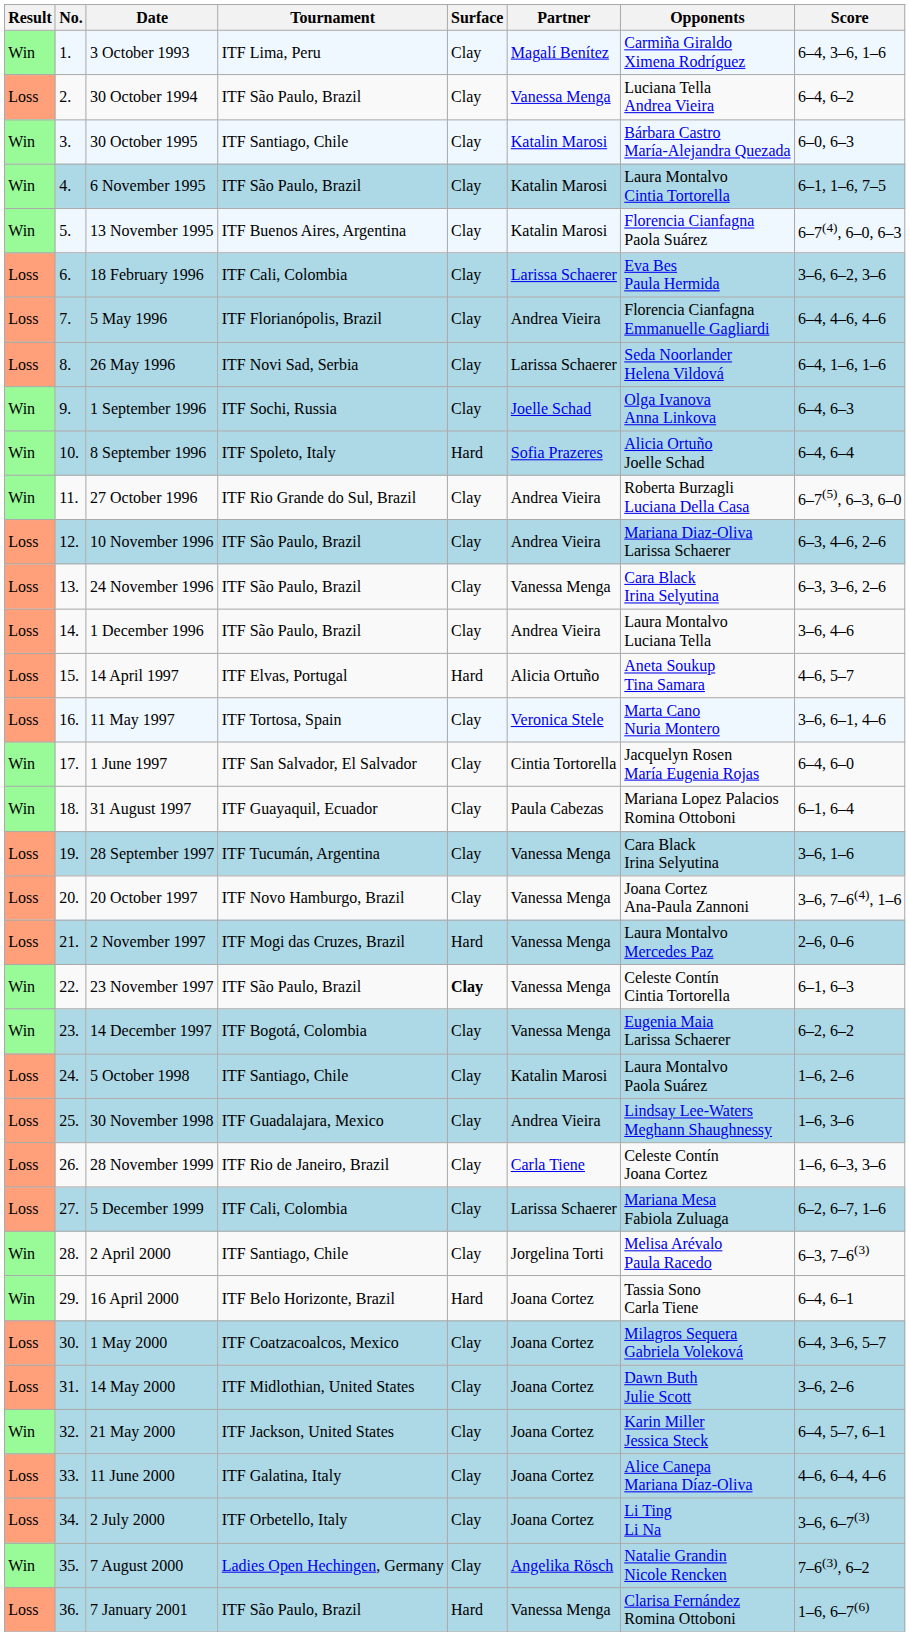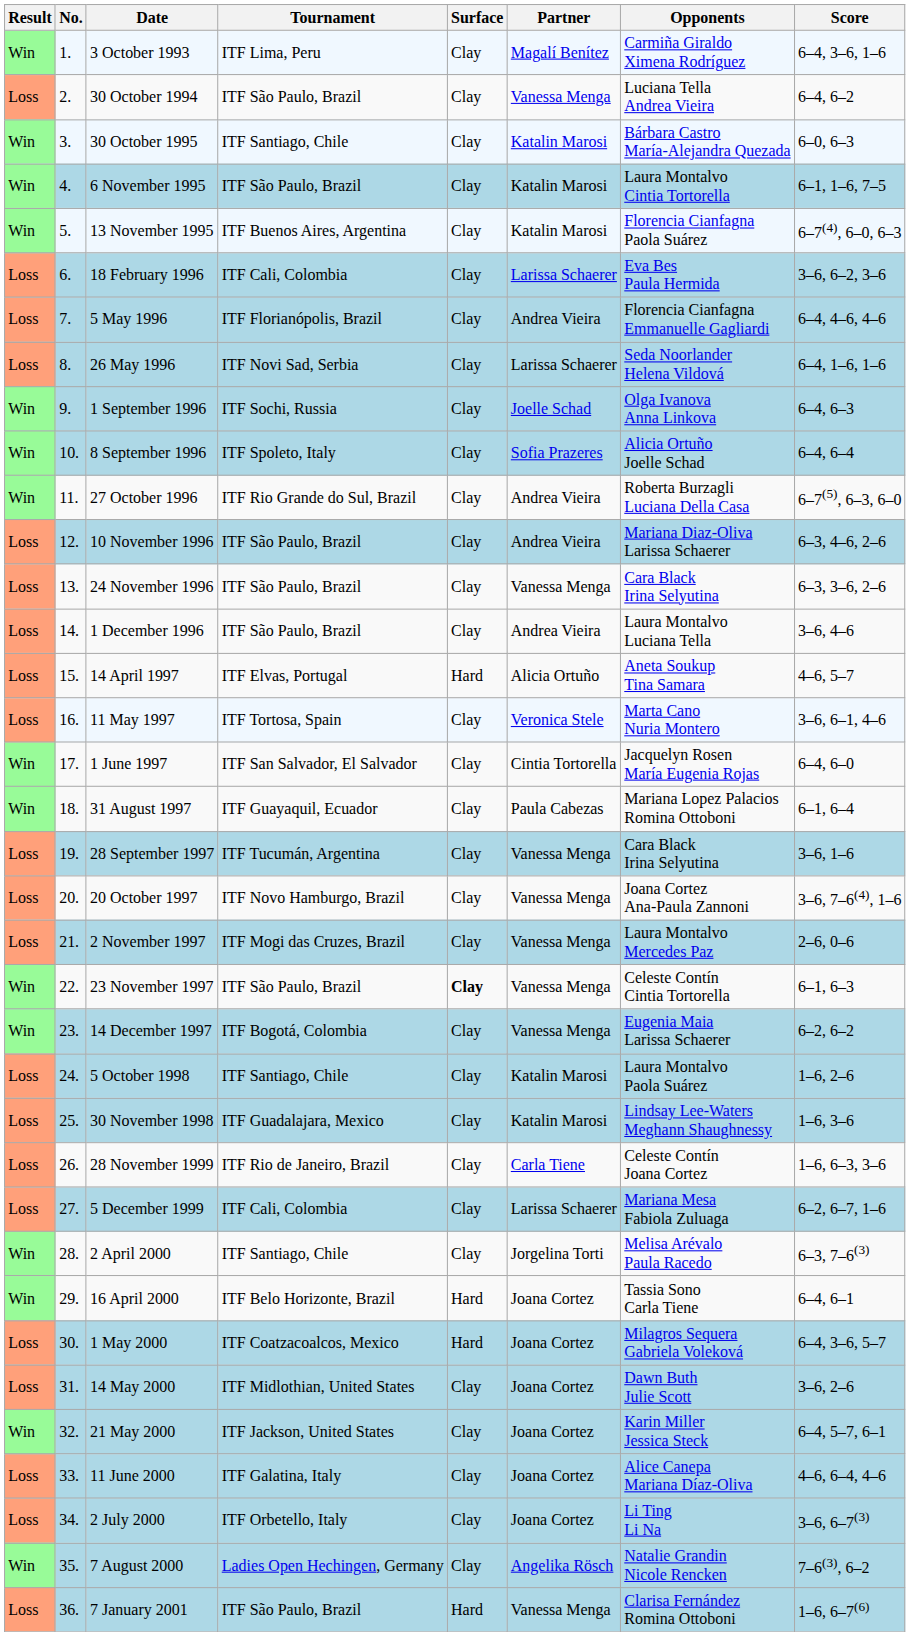8 September 1996 | Surface: Hard -> Clay
2 November 1997 | Surface: Hard -> Clay
30 November 1998 | Partner: Andrea Vieira -> Katalin Marosi
1 May 2000 | Surface: Clay -> Hard
